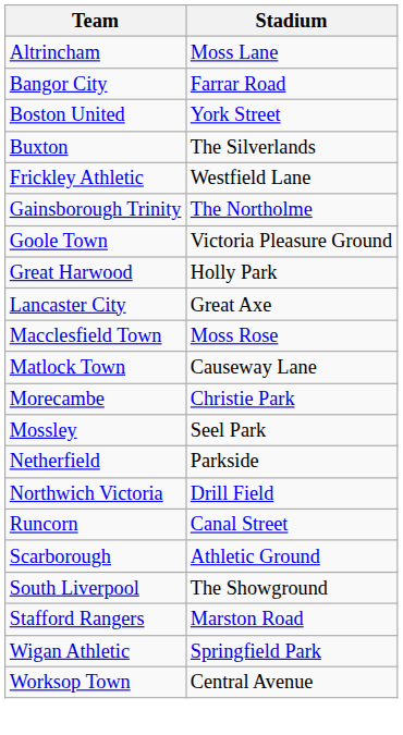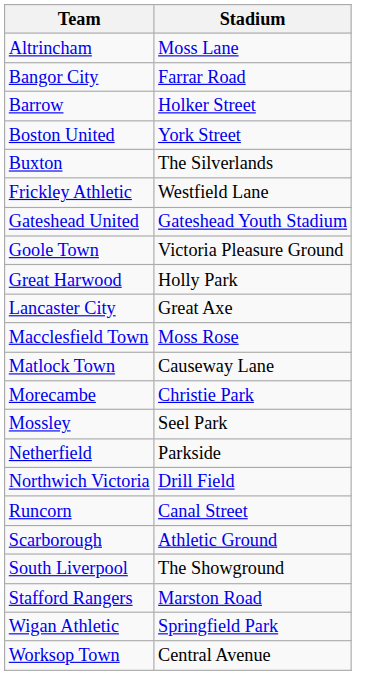+ row: Barrow | Holker Street
- row: Gainsborough Trinity | The Northolme
+ row: Gateshead United | Gateshead Youth Stadium
